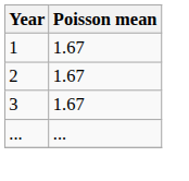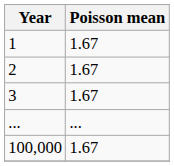+ row: 100,000 | 1.67
